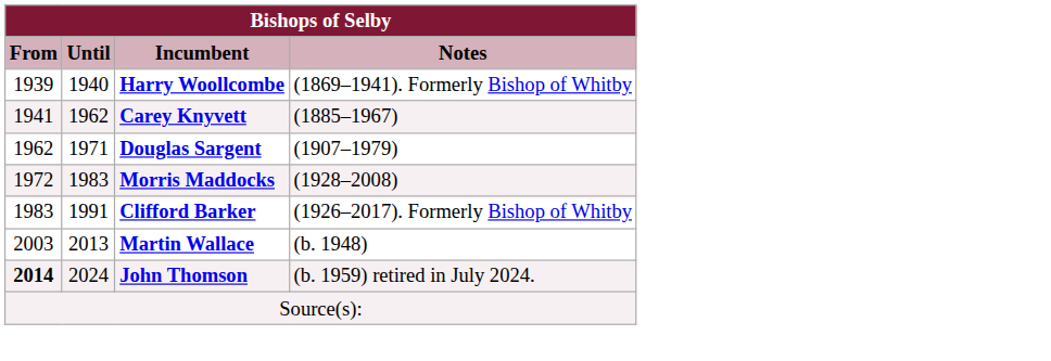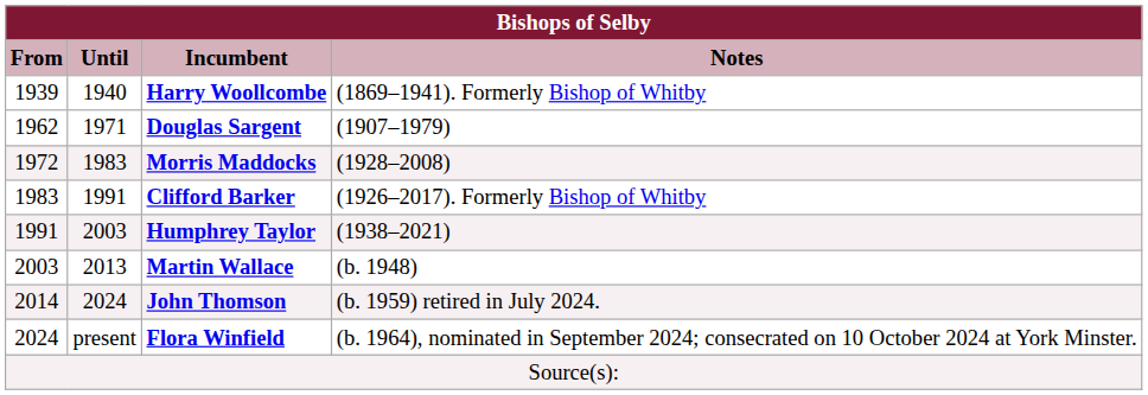- row: 1941 | 1962 | Carey Knyvett | (1885–1967)
+ row: 1991 | 2003 | Humphrey Taylor | (1938–2021)
John Thomson | From: bold -> normal
+ row: 2024 | present | Flora Winfield | (b. 1964), nominated in September 2024; consecrated on 10 October 2024 at York Minster.
